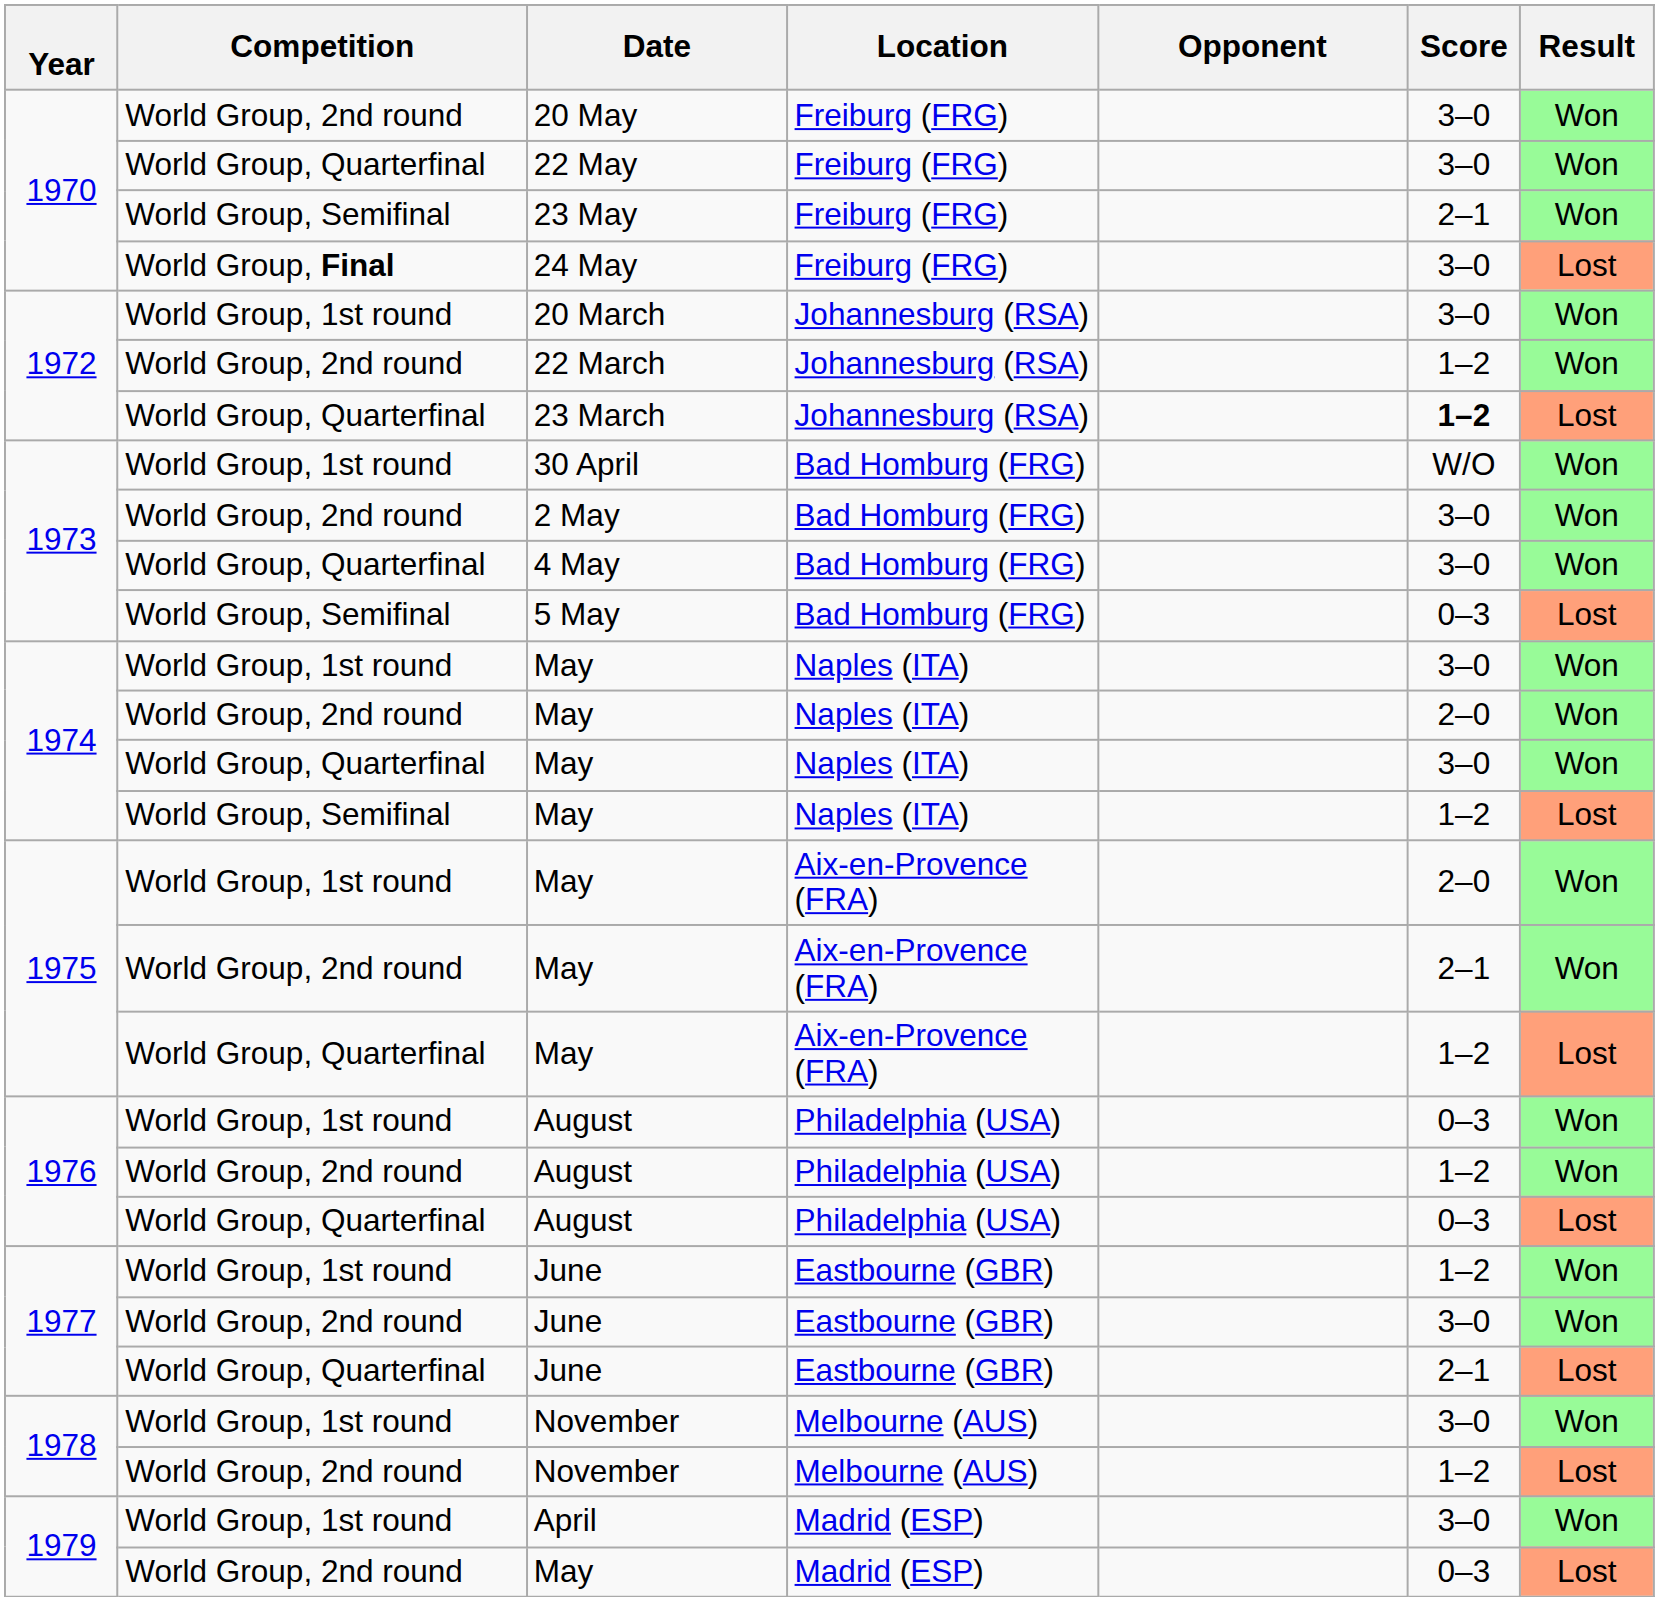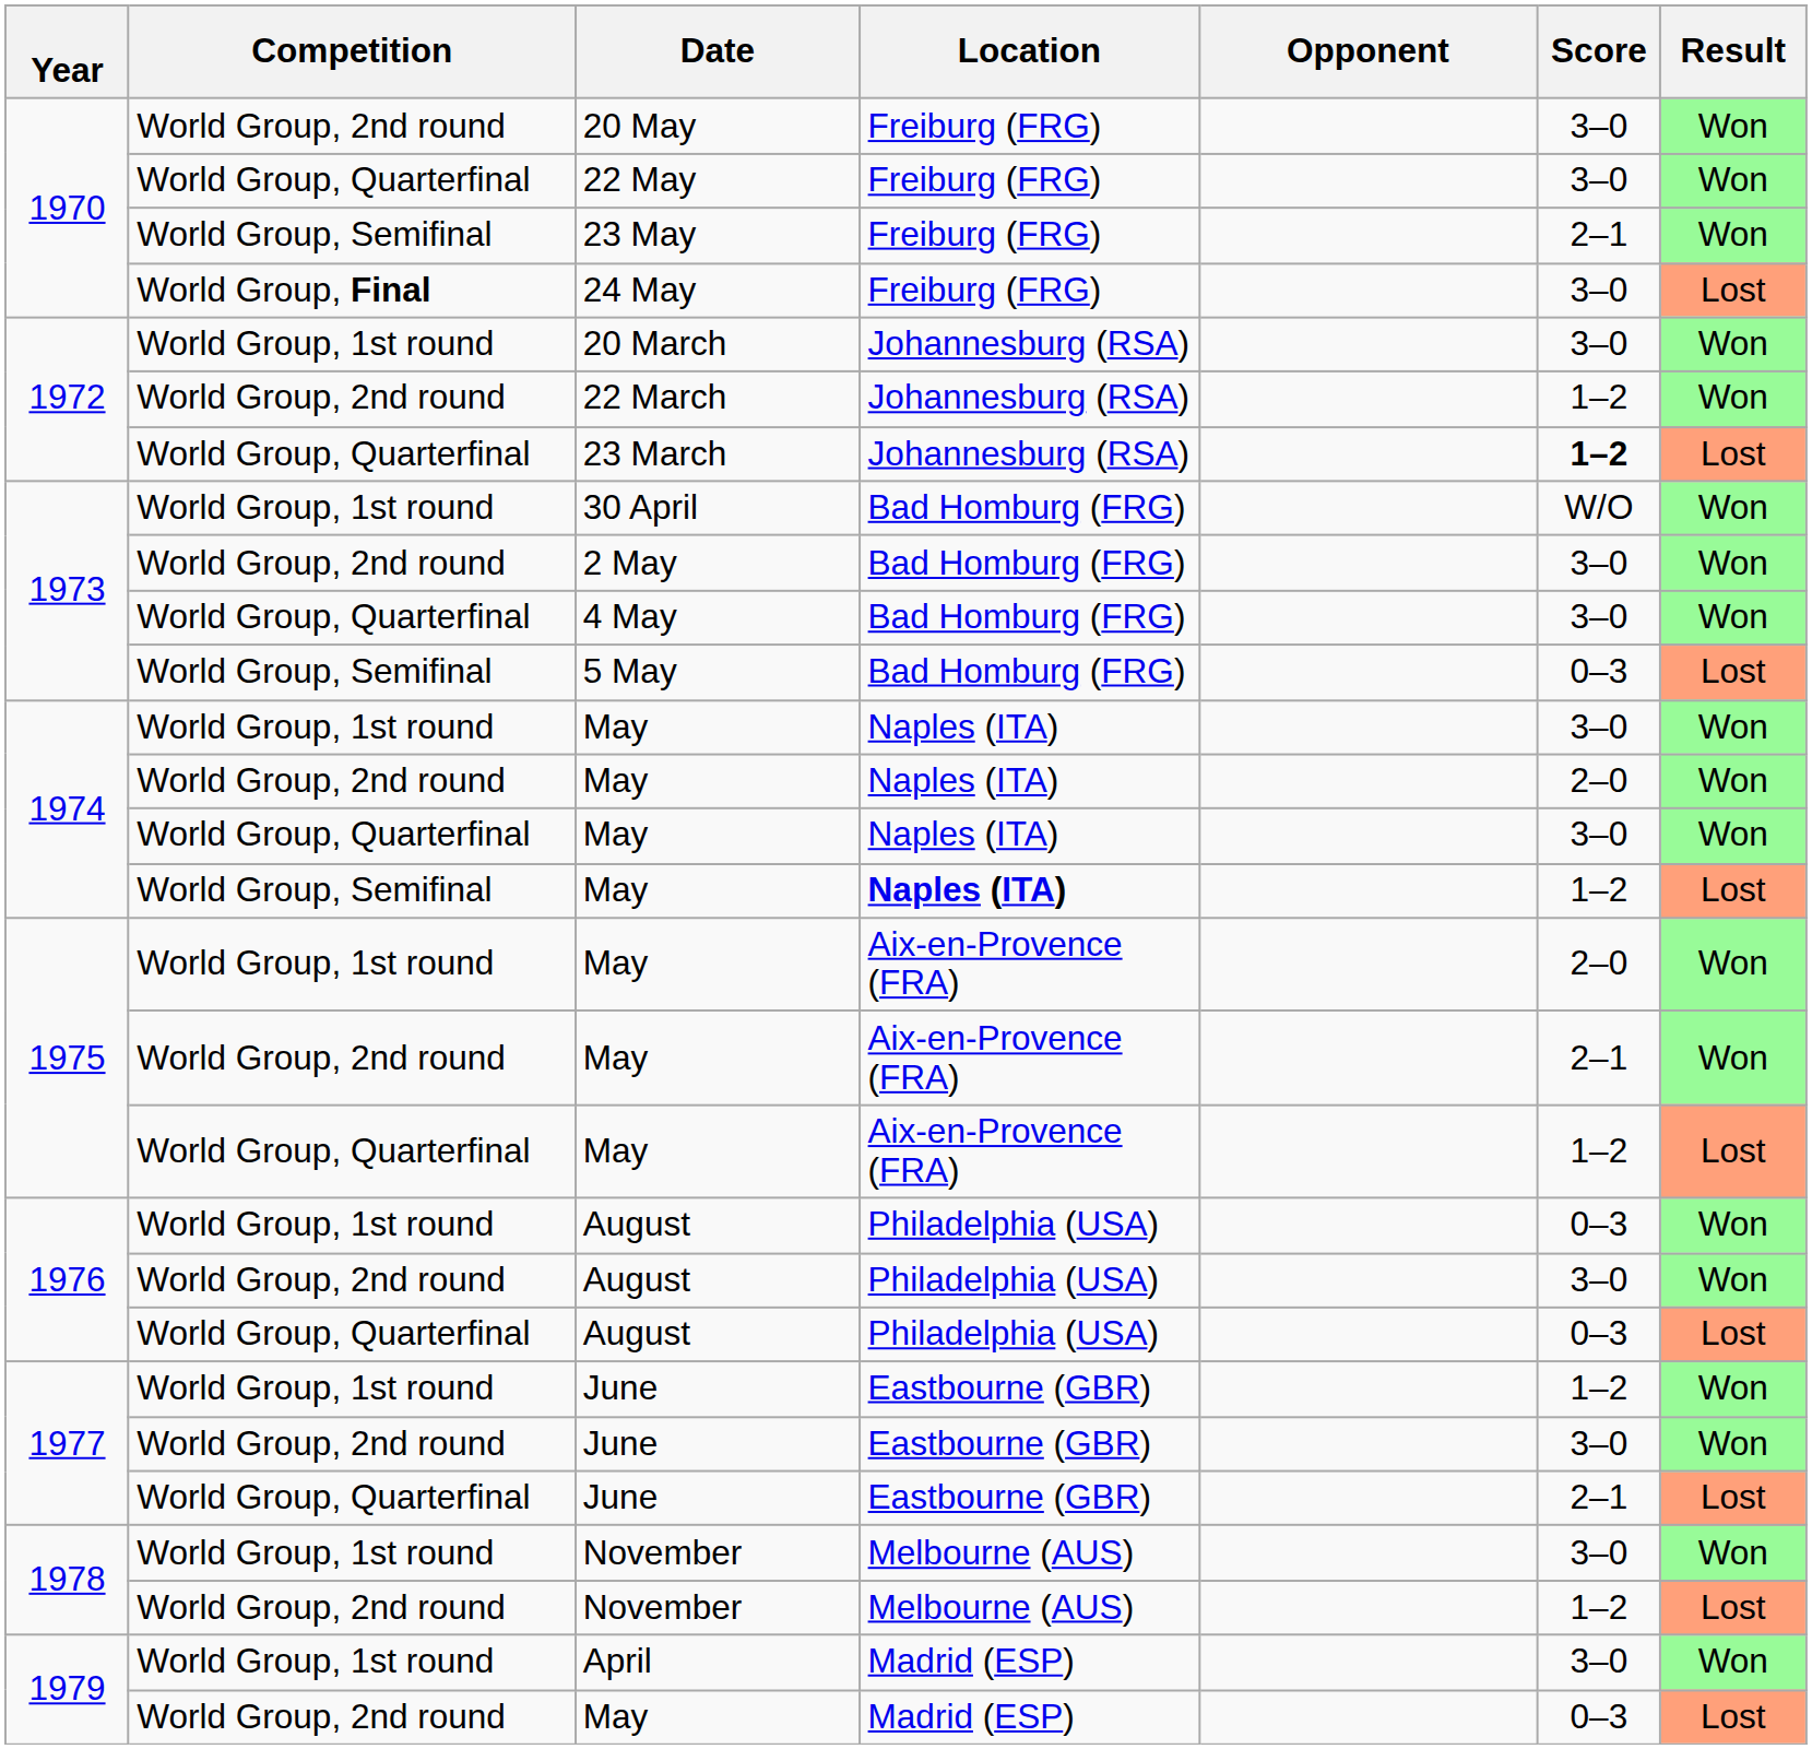World Group, Semifinal / May | Location: normal -> bold
World Group, 2nd round / August | Score: 1–2 -> 3–0
